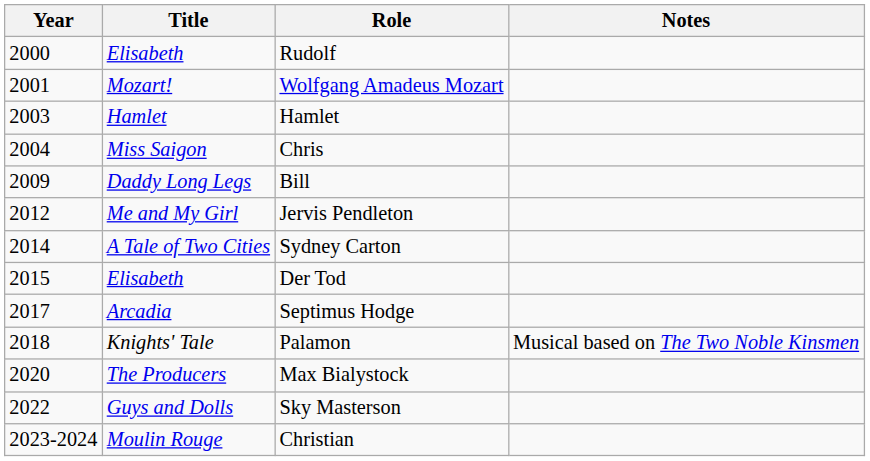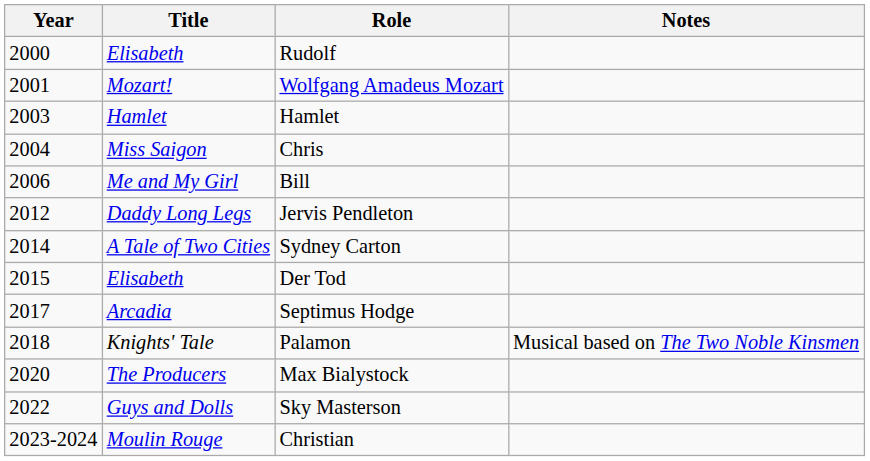Bill | Year: 2009 -> 2006
Bill | Title: Daddy Long Legs -> Me and My Girl
Jervis Pendleton | Title: Me and My Girl -> Daddy Long Legs
